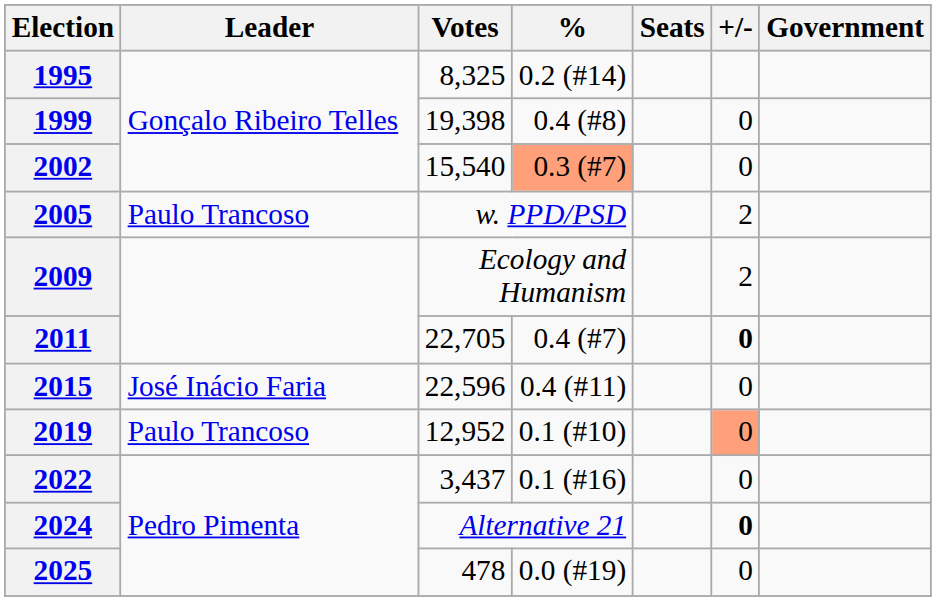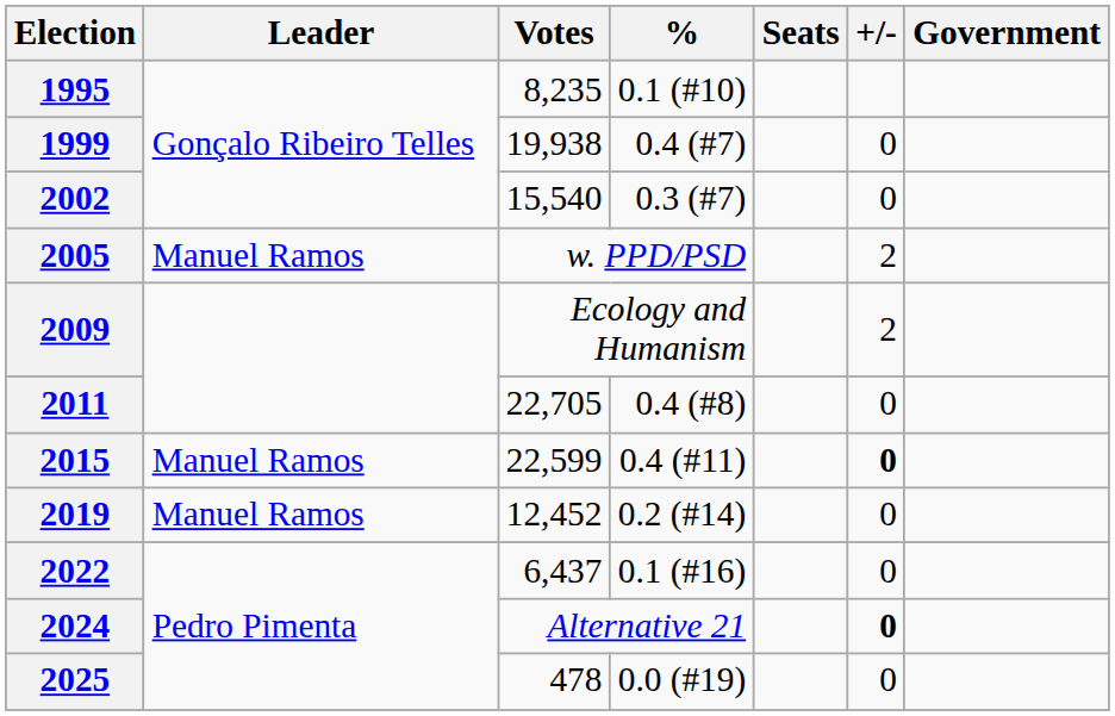1995 | Votes: 8,325 -> 8,235
1995 | %: 0.2 (#14) -> 0.1 (#10)
1999 | Votes: 19,398 -> 19,938
1999 | %: 0.4 (#8) -> 0.4 (#7)
2002 | %: lightsalmon background -> no background
2005 | Leader: Paulo Trancoso -> Manuel Ramos
2011 | %: 0.4 (#7) -> 0.4 (#8)
2011 | +/-: bold -> normal
2015 | Leader: José Inácio Faria -> Manuel Ramos
2015 | Votes: 22,596 -> 22,599
2015 | +/-: normal -> bold
2019 | Leader: Paulo Trancoso -> Manuel Ramos
2019 | Votes: 12,952 -> 12,452
2019 | %: 0.1 (#10) -> 0.2 (#14)
2019 | +/-: lightsalmon background -> no background
2022 | Votes: 3,437 -> 6,437
